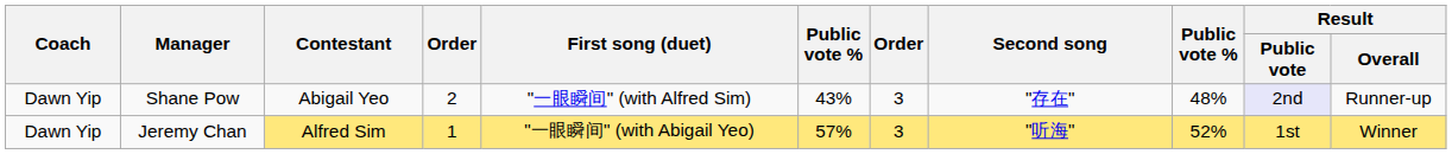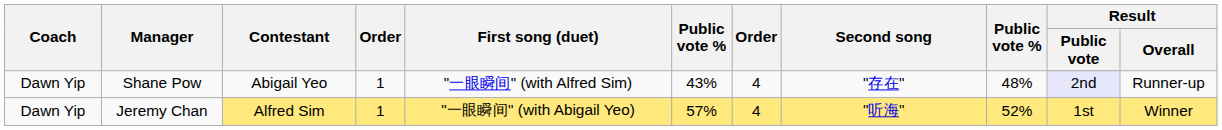Shane Pow | column 4: 2 -> 1
Shane Pow | column 7: 3 -> 4
Jeremy Chan | column 7: 3 -> 4
